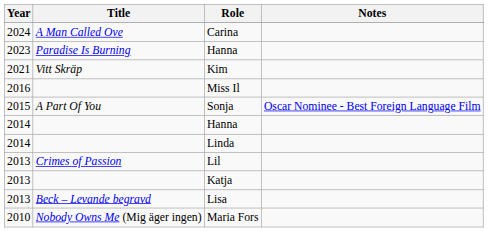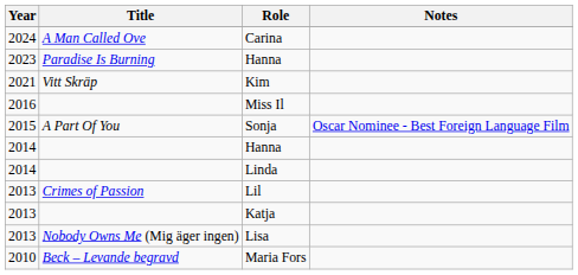Lisa | Title: Beck – Levande begravd -> Nobody Owns Me (Mig äger ingen)
Maria Fors | Title: Nobody Owns Me (Mig äger ingen) -> Beck – Levande begravd
